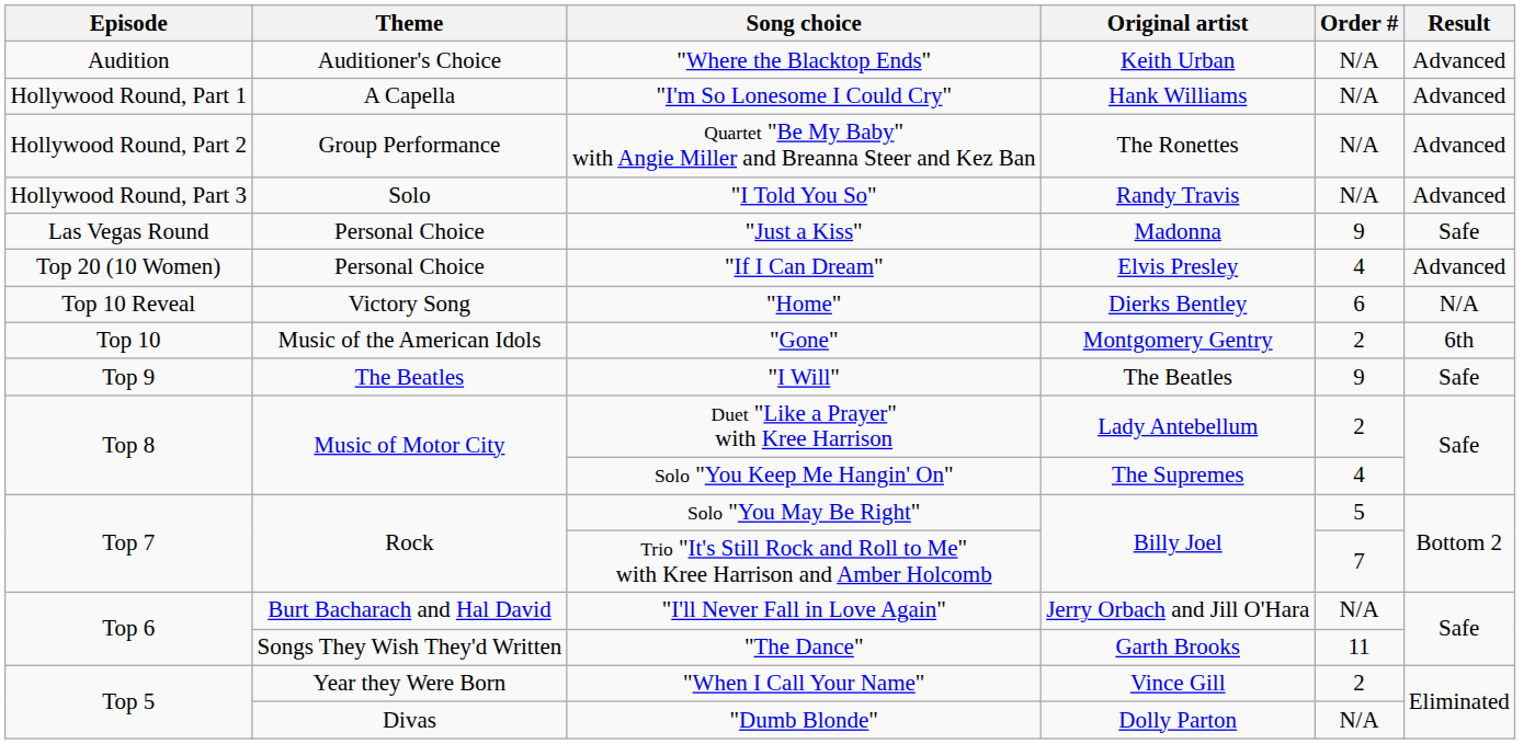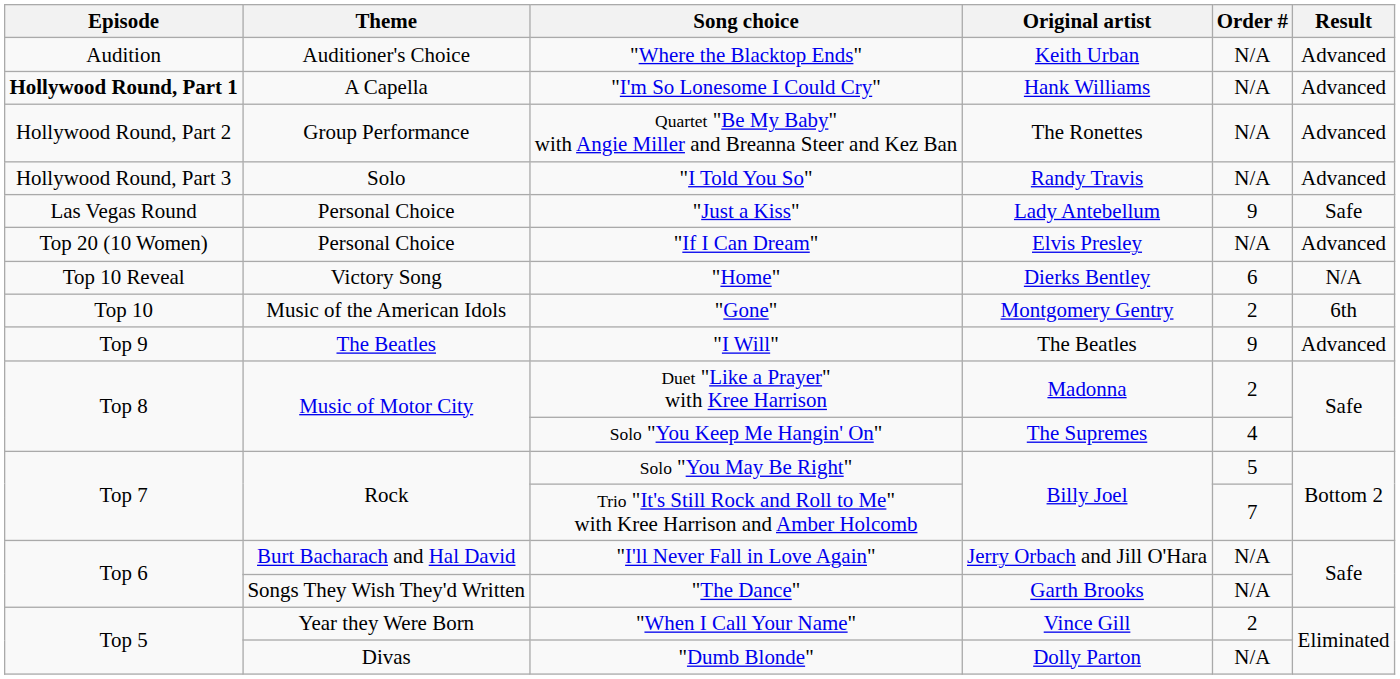"I'm So Lonesome I Could Cry" | Episode: normal -> bold
"Just a Kiss" | Original artist: Madonna -> Lady Antebellum
"If I Can Dream" | Order #: 4 -> N/A
"I Will" | Result: Safe -> Advanced
Duet "Like a Prayer" with Kree Harrison | Original artist: Lady Antebellum -> Madonna
"The Dance" | Order #: 11 -> N/A
